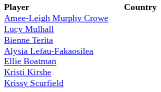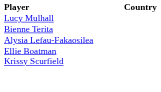- row: Amee-Leigh Murphy Crowe
- row: Kristi Kirshe
